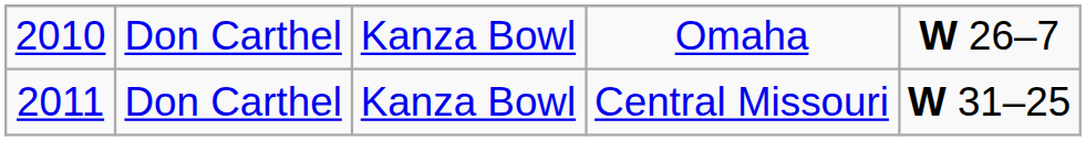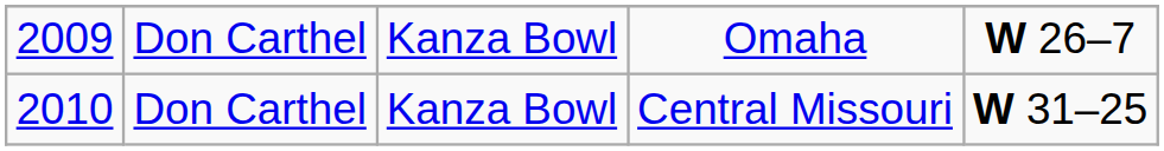Omaha | column 1: 2010 -> 2009
Central Missouri | column 1: 2011 -> 2010
